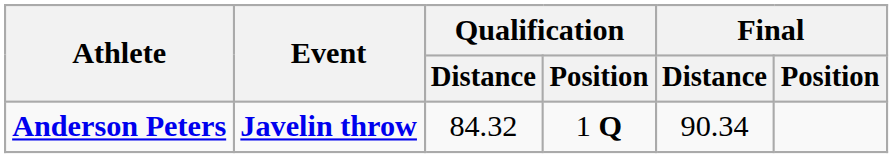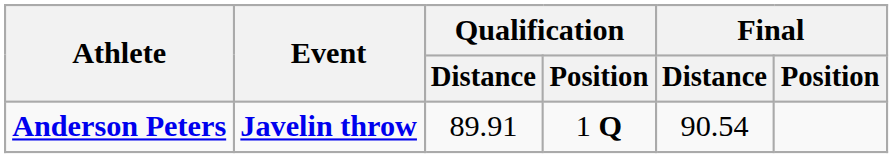Anderson Peters | Qualification / Distance: 84.32 -> 89.91
Anderson Peters | Final / Distance: 90.34 -> 90.54
